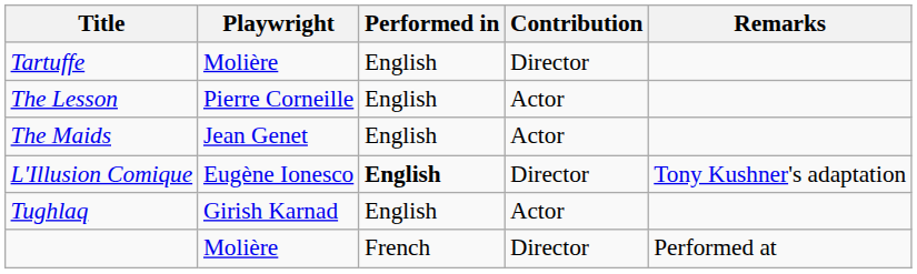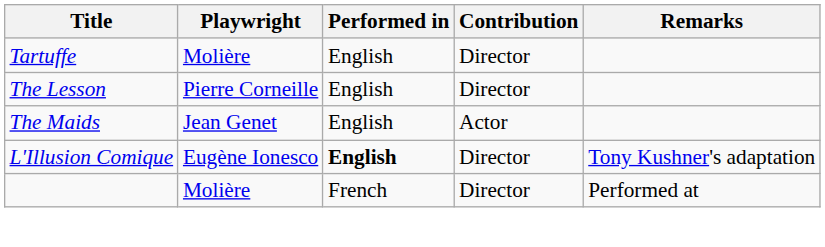The Lesson | Contribution: Actor -> Director
- row: Tughlaq | Girish Karnad | English | Actor
